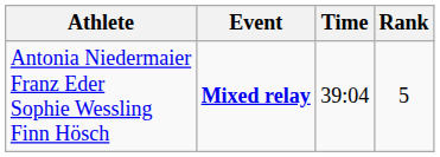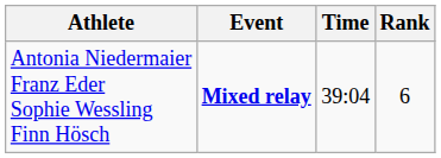Antonia Niedermaier Franz Eder Sophie Wessling Finn Hösch | Rank: 5 -> 6
